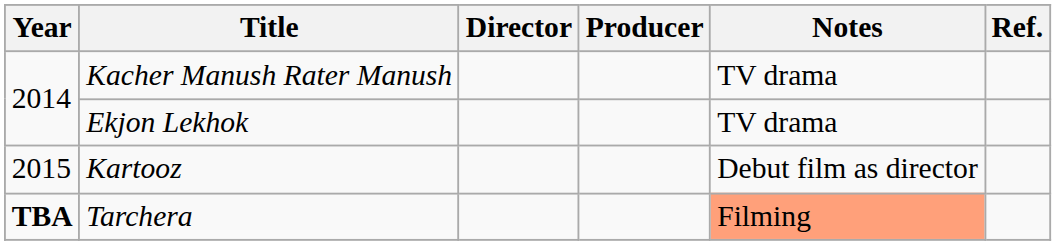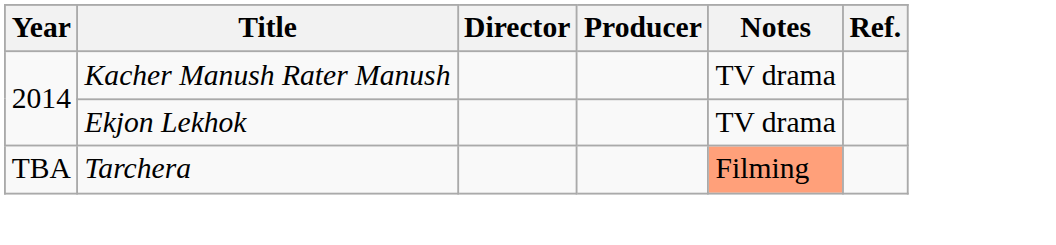- row: 2015 | Kartooz | Debut film as director
Tarchera | Year: bold -> normal
